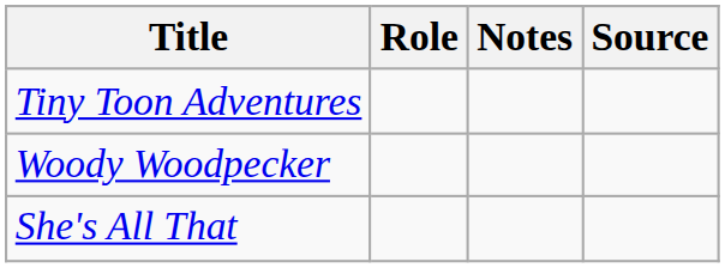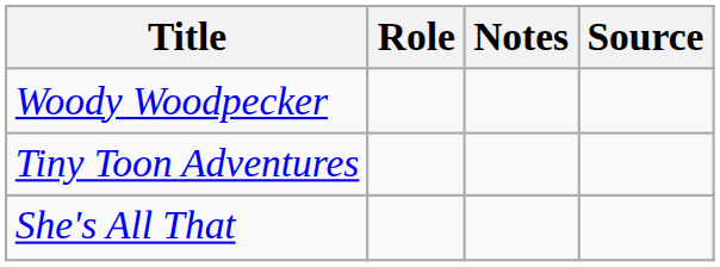rows swapped: Tiny Toon Adventures <-> Woody Woodpecker
